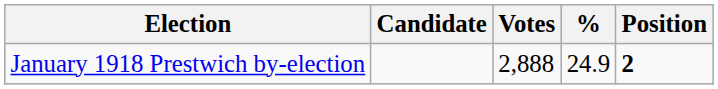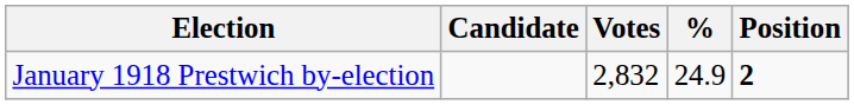January 1918 Prestwich by-election | Votes: 2,888 -> 2,832
